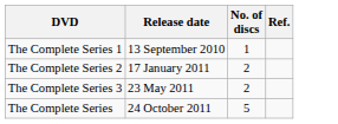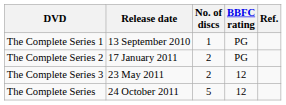+ column: BBFC rating | PG | PG | 12 | 12
